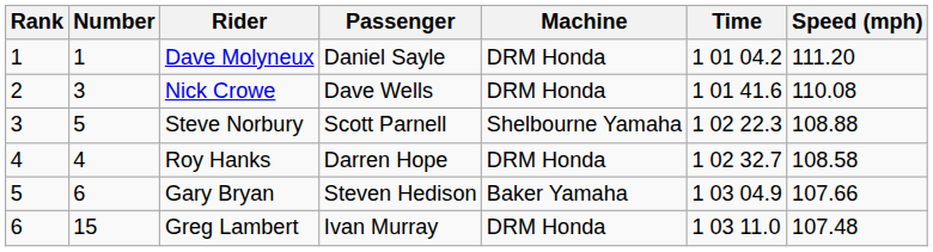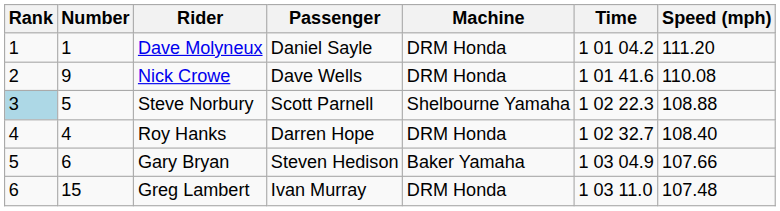Nick Crowe | Number: 3 -> 9
Steve Norbury | Rank: no background -> lightblue background
Roy Hanks | Speed (mph): 108.58 -> 108.40
